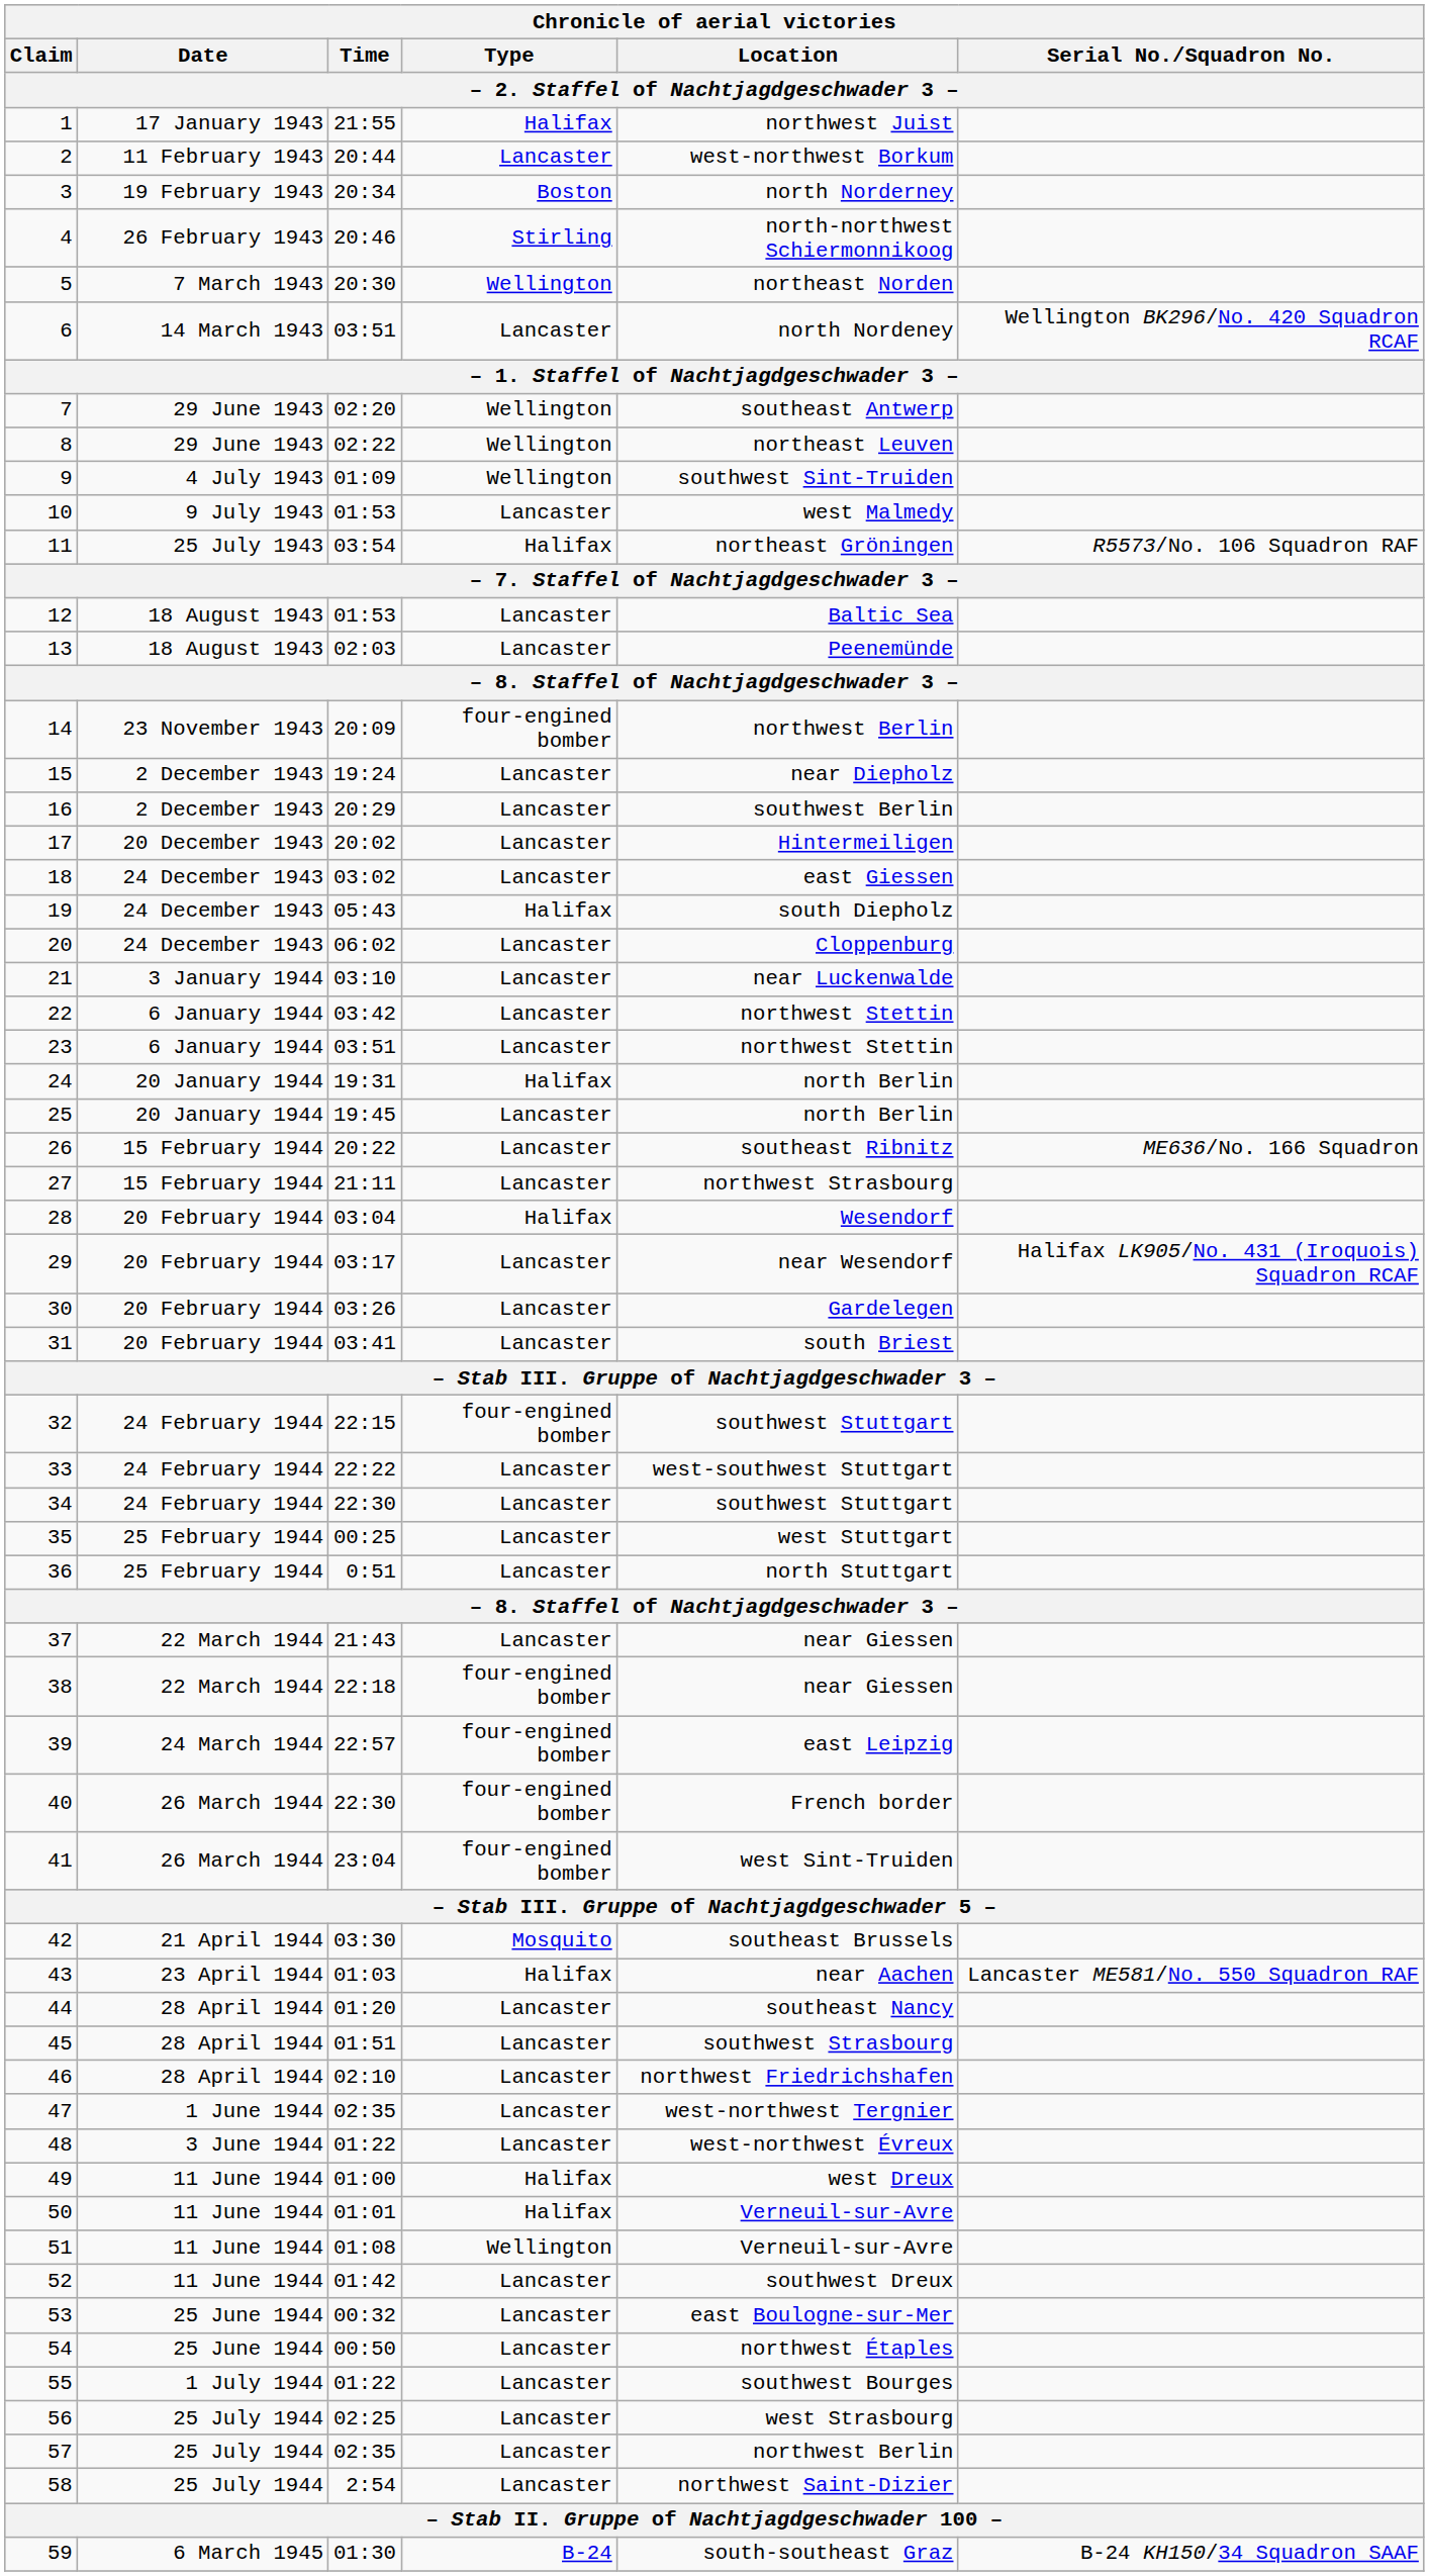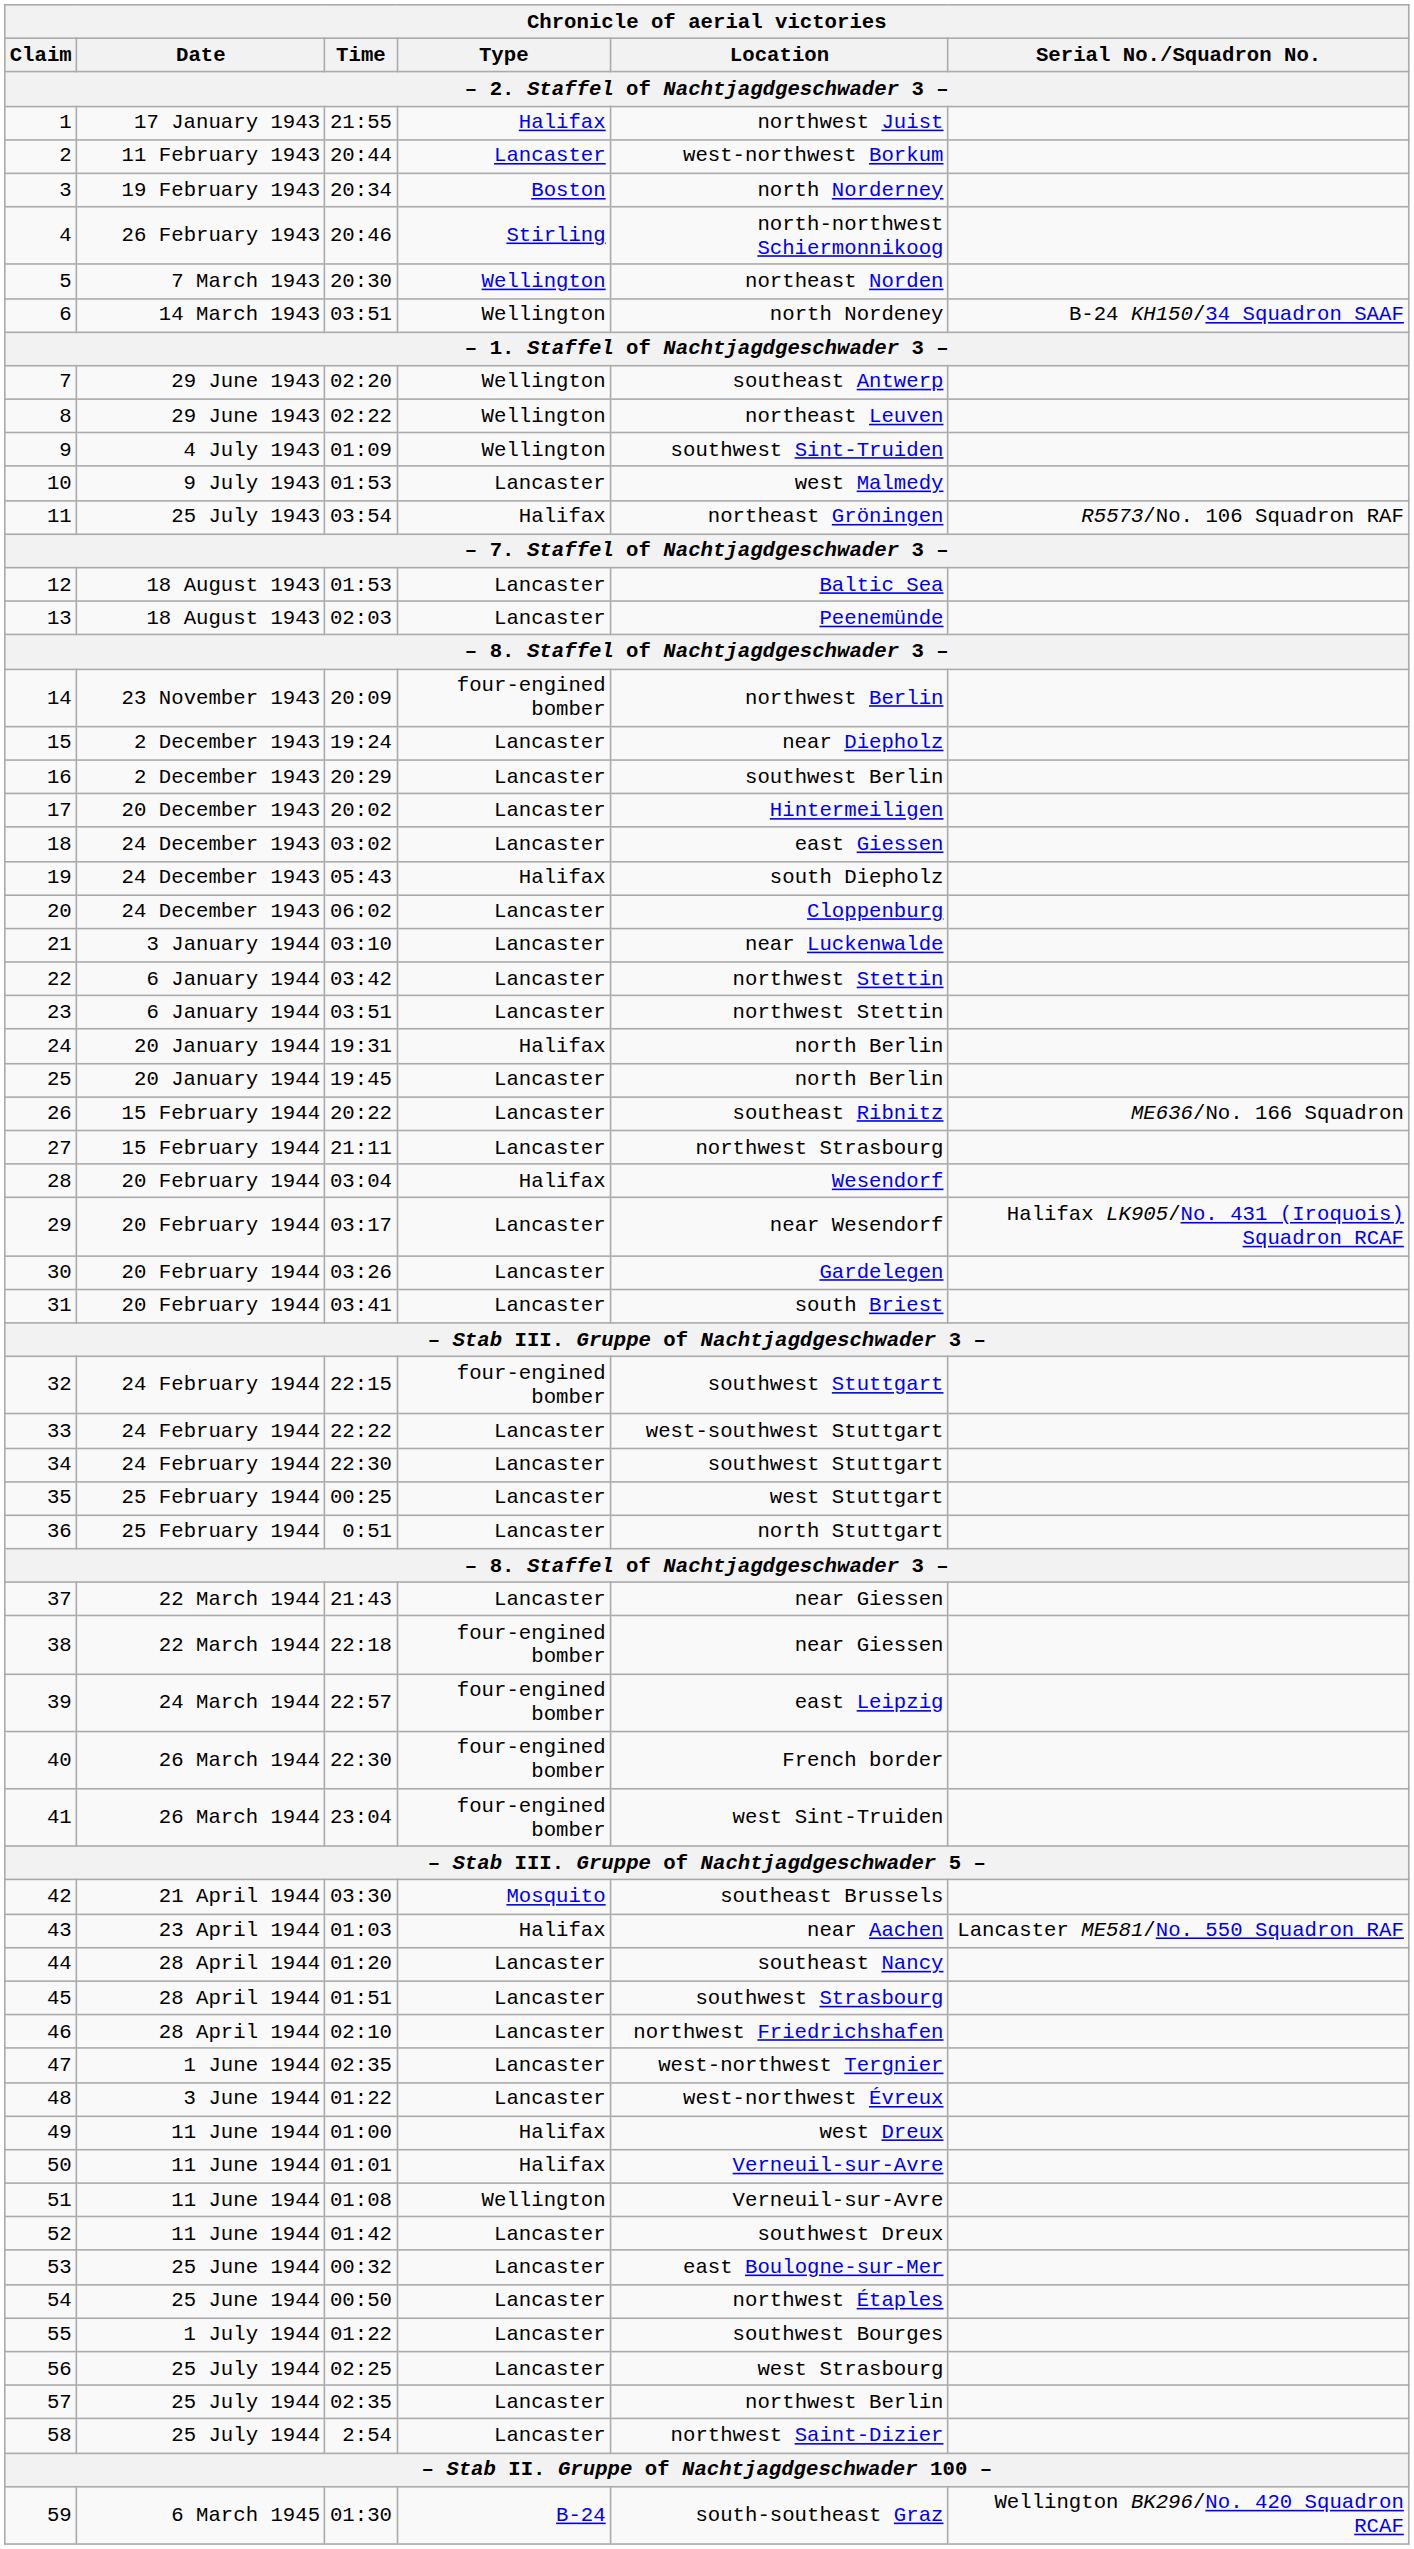6 | Type: Lancaster -> Wellington
6 | Serial No./Squadron No.: Wellington BK296/No. 420 Squadron RCAF -> B-24 KH150/34 Squadron SAAF
59 | Serial No./Squadron No.: B-24 KH150/34 Squadron SAAF -> Wellington BK296/No. 420 Squadron RCAF
